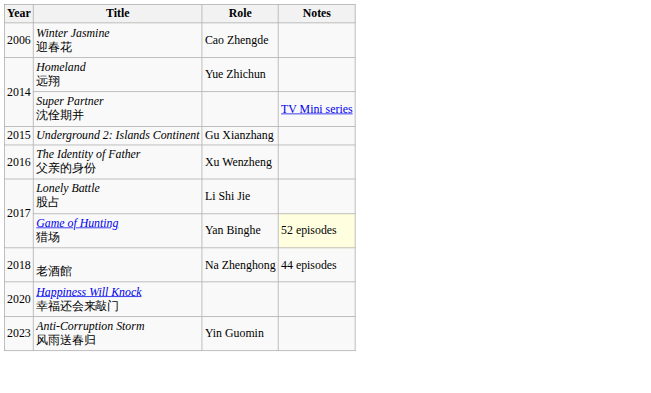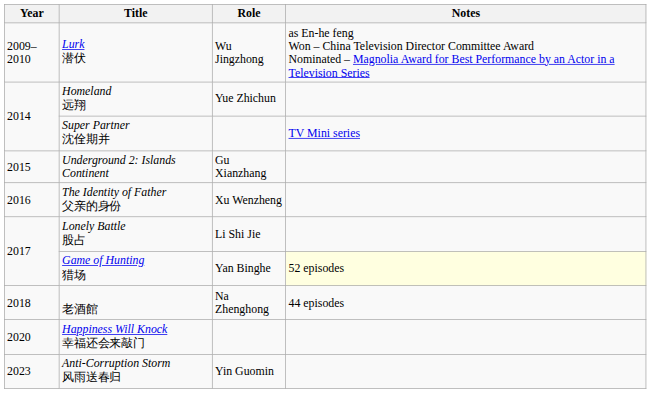- row: 2006 | Winter Jasmine 迎春花 | Cao Zhengde
+ row: 2009–2010 | Lurk 潜伏 | Wu Jingzhong | as En-he feng Won – China Television Director Committee Award Nominated – Magnolia Award for Best Performance by an Actor in a Television Series
